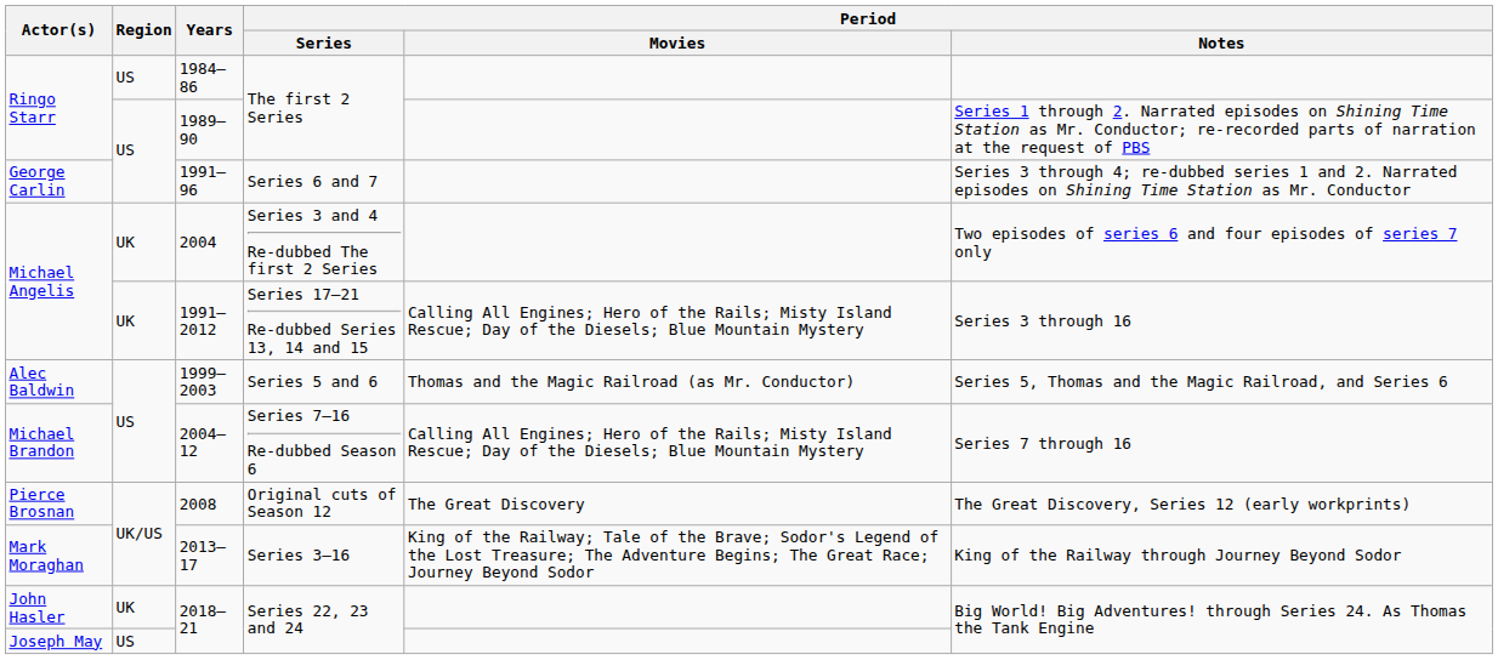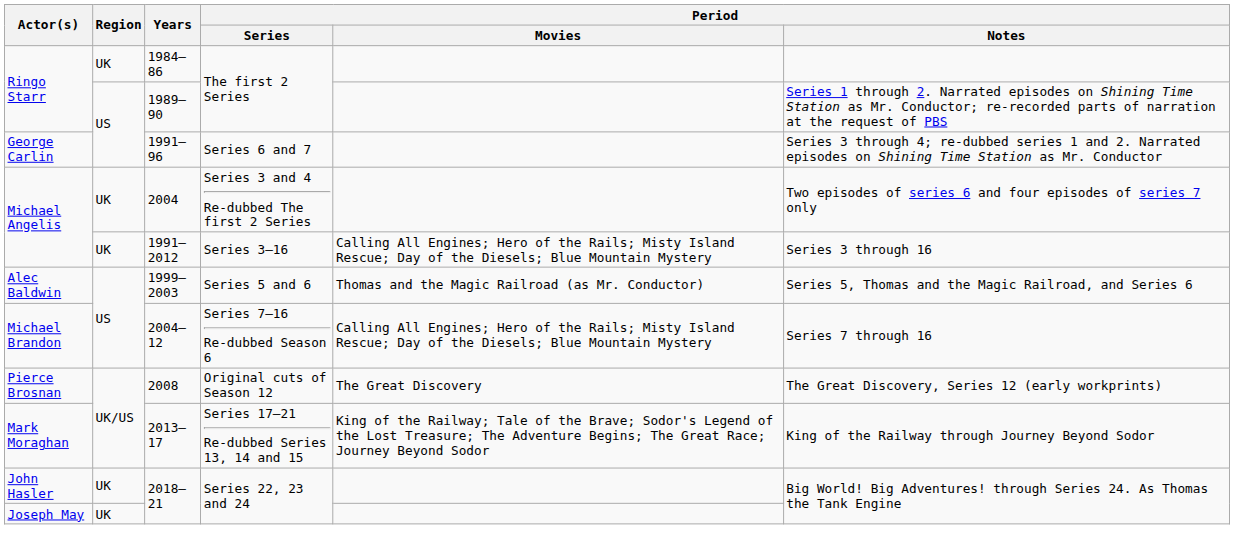1984–86 | Region: US -> UK
1991–2012 | Period / Series: Series 17–21 Re-dubbed Series 13, 14 and 15 -> Series 3–16
2013–17 | Period / Series: Series 3–16 -> Series 17–21 Re-dubbed Series 13, 14 and 15
Joseph May / 2018–21 | Region: US -> UK
